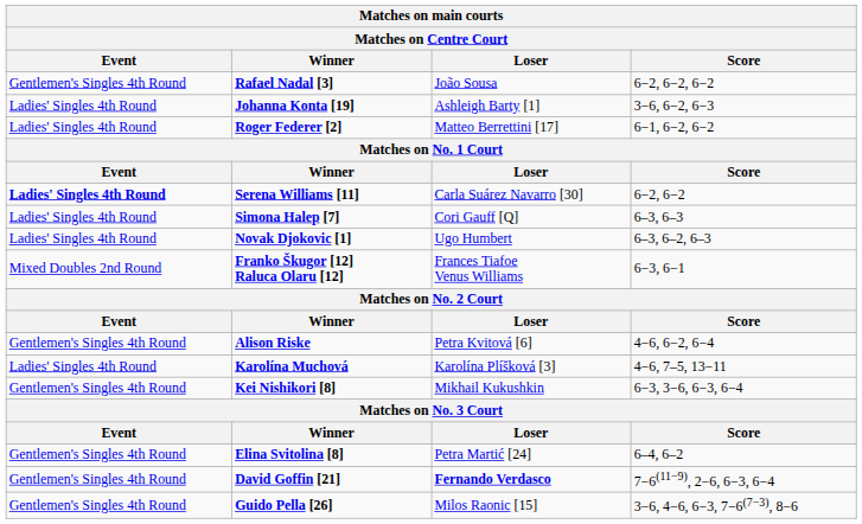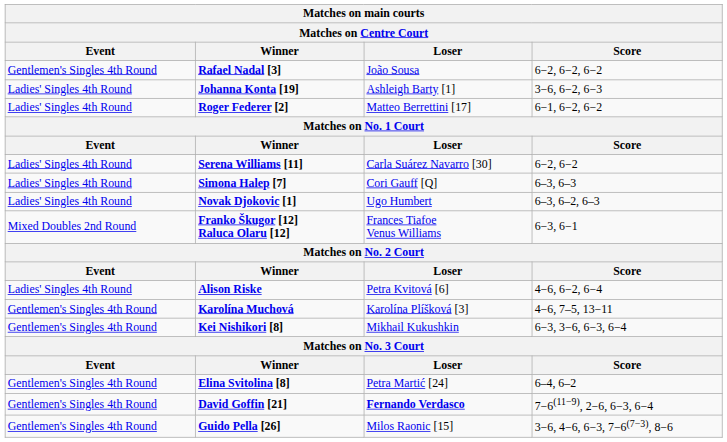Serena Williams [11] | Event: bold -> normal
Alison Riske | Event: Gentlemen's Singles 4th Round -> Ladies' Singles 4th Round
Karolína Muchová | Event: Ladies' Singles 4th Round -> Gentlemen's Singles 4th Round
